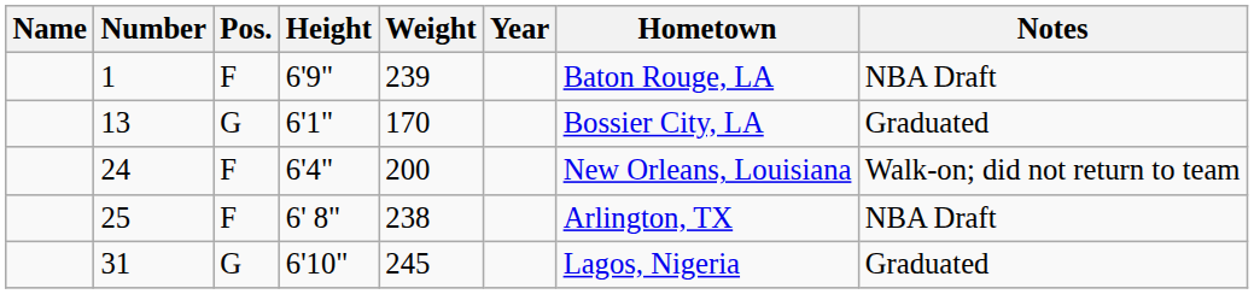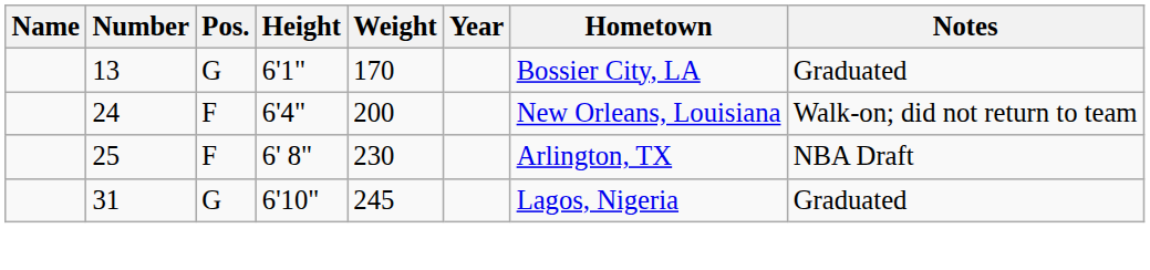- row: 1 | F | 6'9" | 239 | Baton Rouge, LA | NBA Draft
25 | Weight: 238 -> 230
